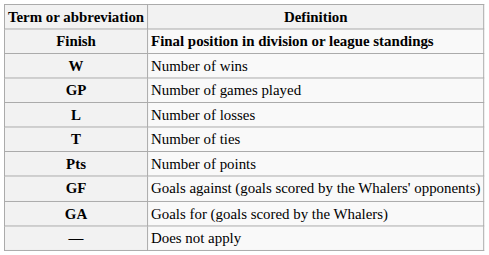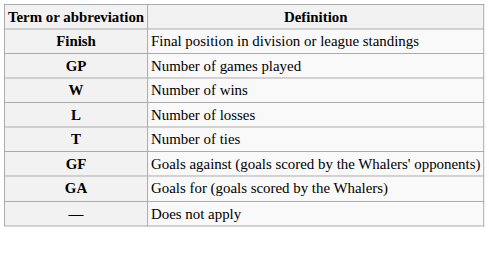Finish | Definition: bold -> normal
rows swapped: GP <-> W
- row: Pts | Number of points
